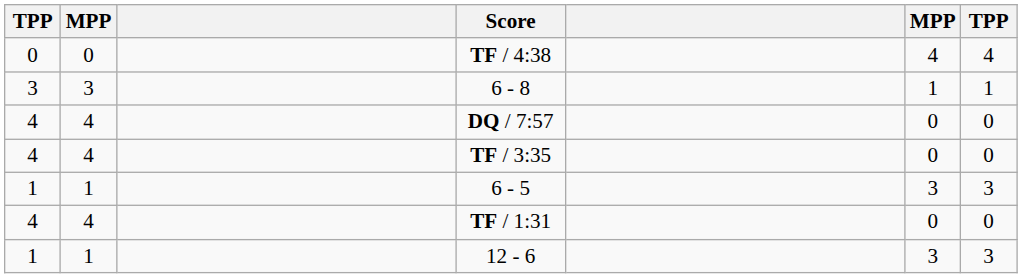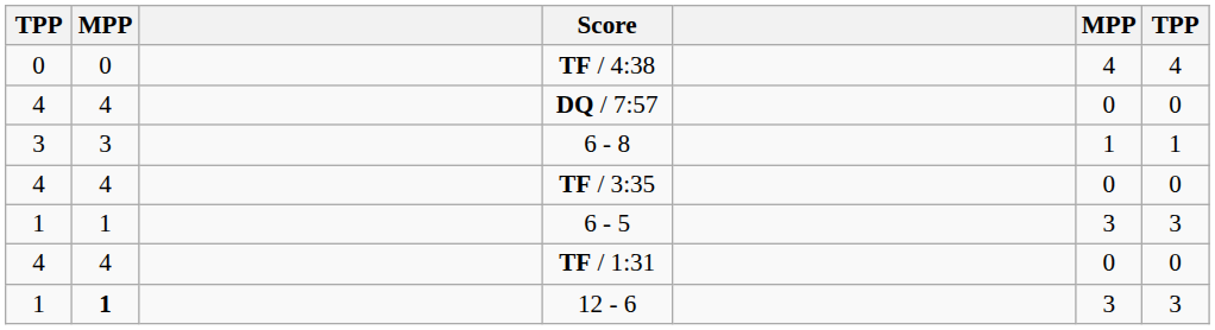rows swapped: DQ / 7:57 <-> 6 - 8
12 - 6 | column 2: normal -> bold
